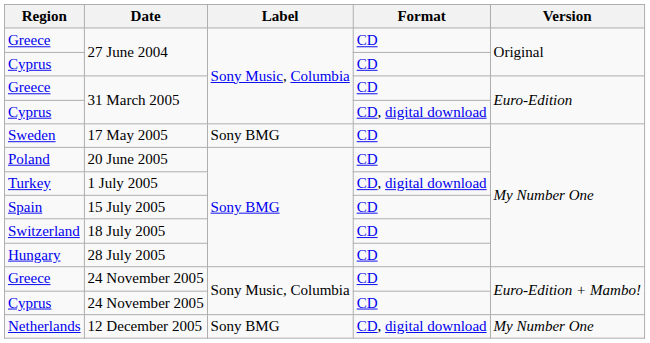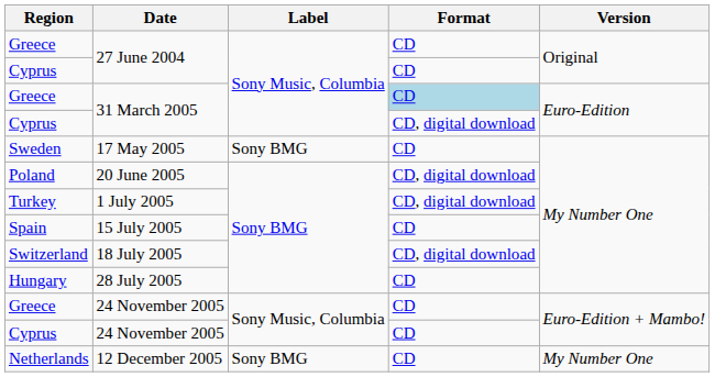Greece / 31 March 2005 | Format: no background -> lightblue background
20 June 2005 | Format: CD -> CD, digital download
18 July 2005 | Format: CD -> CD, digital download
12 December 2005 | Format: CD, digital download -> CD
